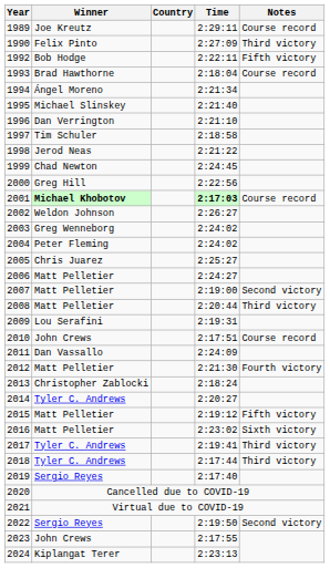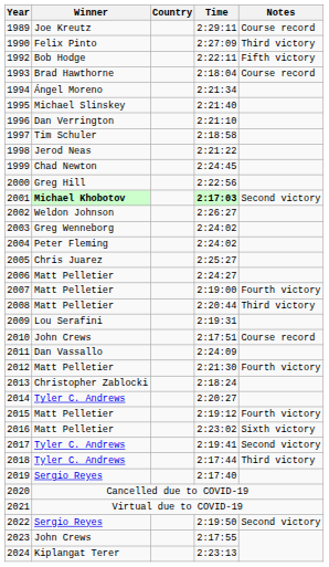2001 | Notes: Course record -> Second victory
2007 | Notes: Second victory -> Fourth victory
2015 | Notes: Fifth victory -> Fourth victory
2017 | Notes: Third victory -> Second victory
